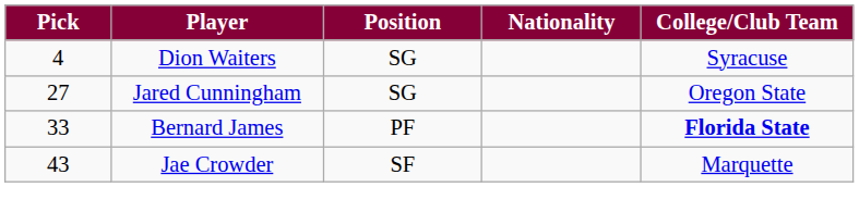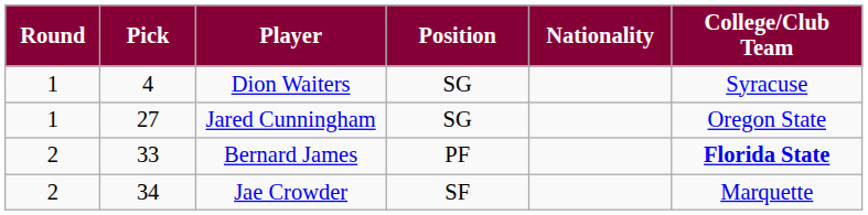+ column: Round | 1 | 1 | 2 | 2
Jae Crowder | Pick: 43 -> 34
